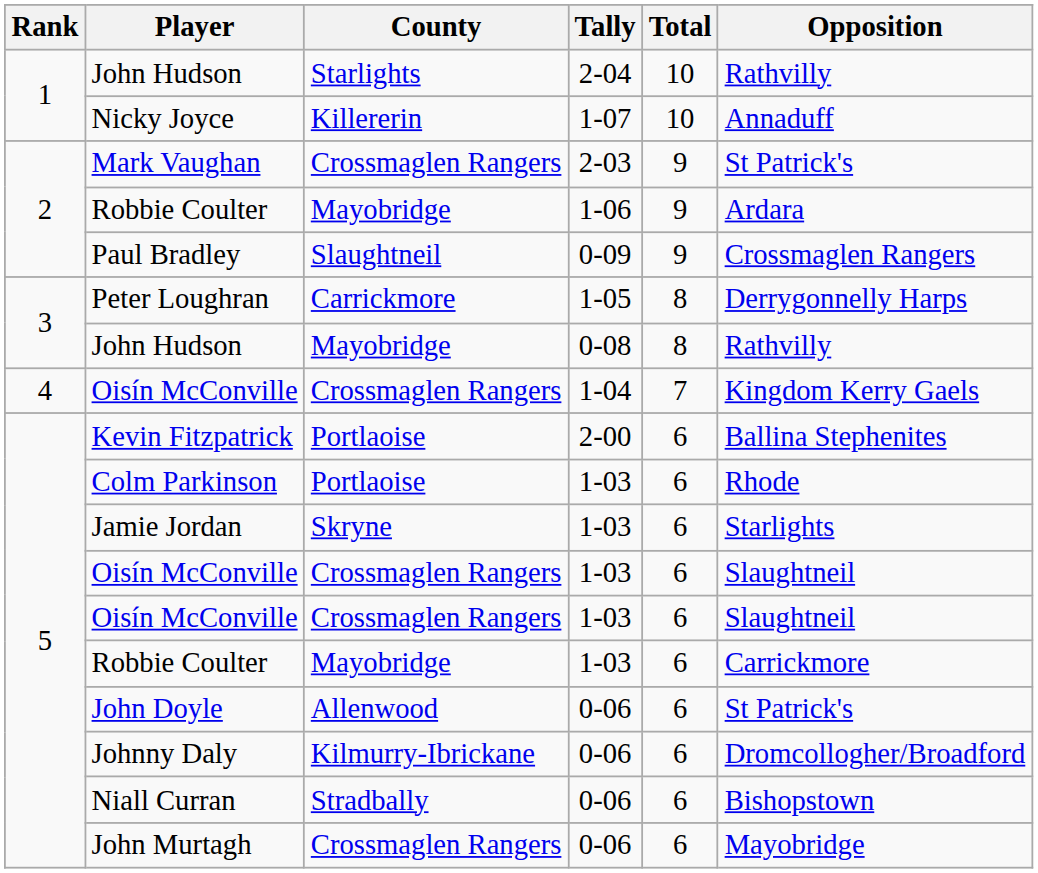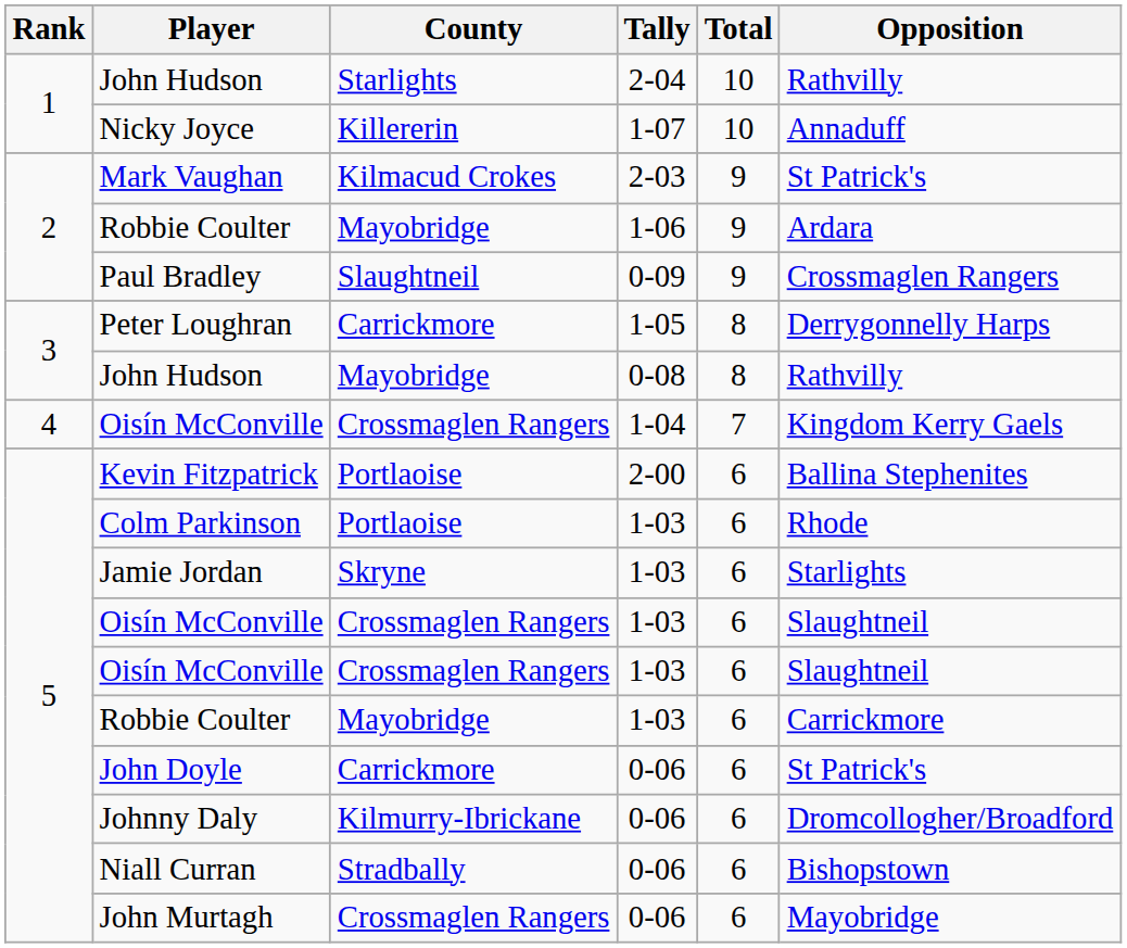Mark Vaughan | County: Crossmaglen Rangers -> Kilmacud Crokes
John Doyle | County: Allenwood -> Carrickmore
